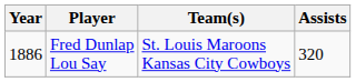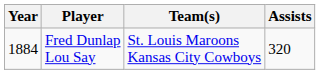Fred Dunlap Lou Say | Year: 1886 -> 1884
